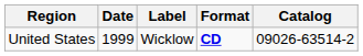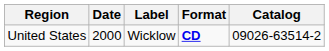United States | Date: 1999 -> 2000
